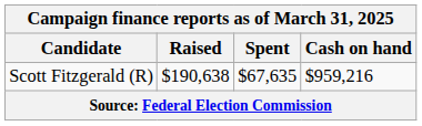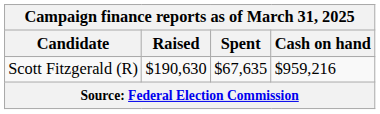Scott Fitzgerald (R) | Raised: $190,638 -> $190,630
